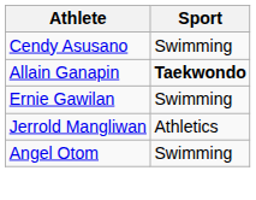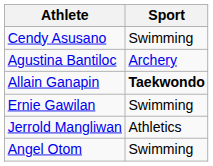+ row: Agustina Bantiloc | Archery
